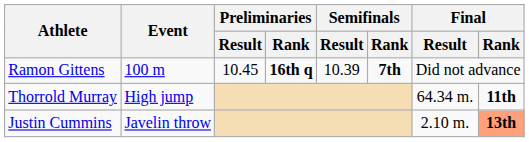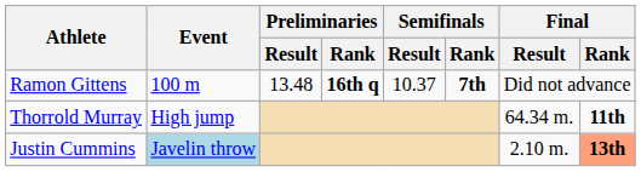Ramon Gittens | Preliminaries / Result: 10.45 -> 13.48
Ramon Gittens | Semifinals / Result: 10.39 -> 10.37
Justin Cummins | Event: no background -> lightblue background
